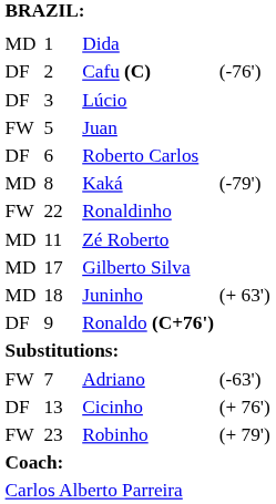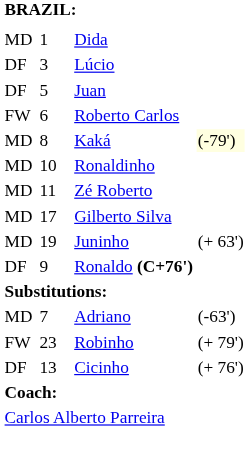- row: DF | 2 | Cafu (C) | (-76')
Juan | column 1: FW -> DF
Roberto Carlos | column 1: DF -> FW
Kaká | column 4: no background -> lightyellow background
Ronaldinho | column 1: FW -> MD
Ronaldinho | column 2: 22 -> 10
Juninho | column 2: 18 -> 19
Adriano | column 1: FW -> MD
rows swapped: Cicinho <-> Robinho
